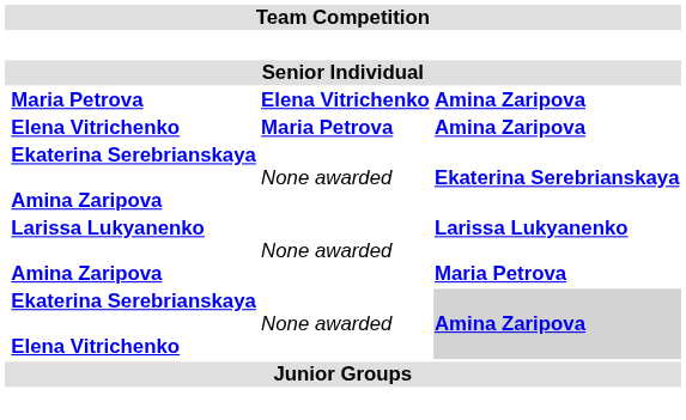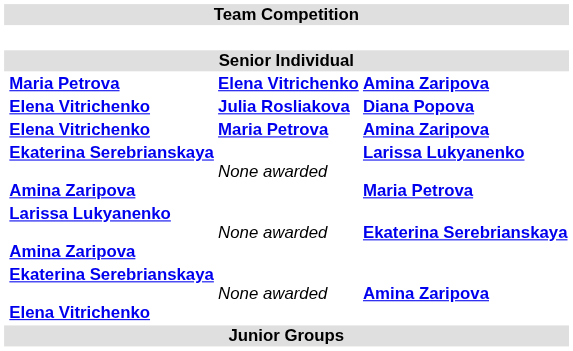+ row: Elena Vitrichenko | Julia Rosliakova | Diana Popova
Ekaterina Serebrianskaya Amina Zaripova | column 4: Ekaterina Serebrianskaya -> Larissa Lukyanenko Maria Petrova
Larissa Lukyanenko Amina Zaripova | column 4: Larissa Lukyanenko Maria Petrova -> Ekaterina Serebrianskaya
Ekaterina Serebrianskaya Elena Vitrichenko | column 4: lightgrey background -> no background
